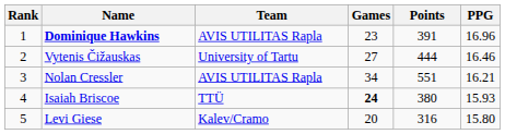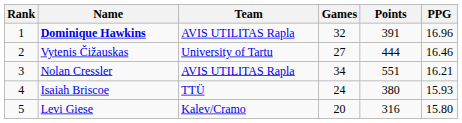Dominique Hawkins | Games: 23 -> 32
Isaiah Briscoe | Games: bold -> normal
